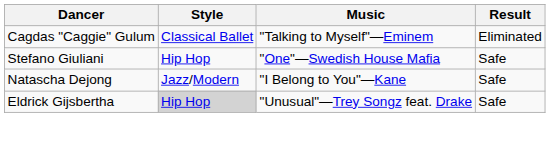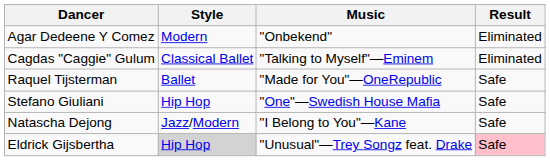+ row: Agar Dedeene Y Comez | Modern | "Onbekend" | Eliminated
+ row: Raquel Tijsterman | Ballet | "Made for You"—OneRepublic | Safe
Eldrick Gijsbertha | Result: no background -> pink background
